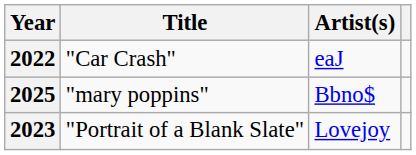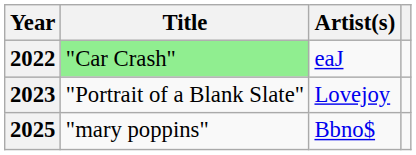2022 | Title: no background -> lightgreen background
rows swapped: 2023 <-> 2025
